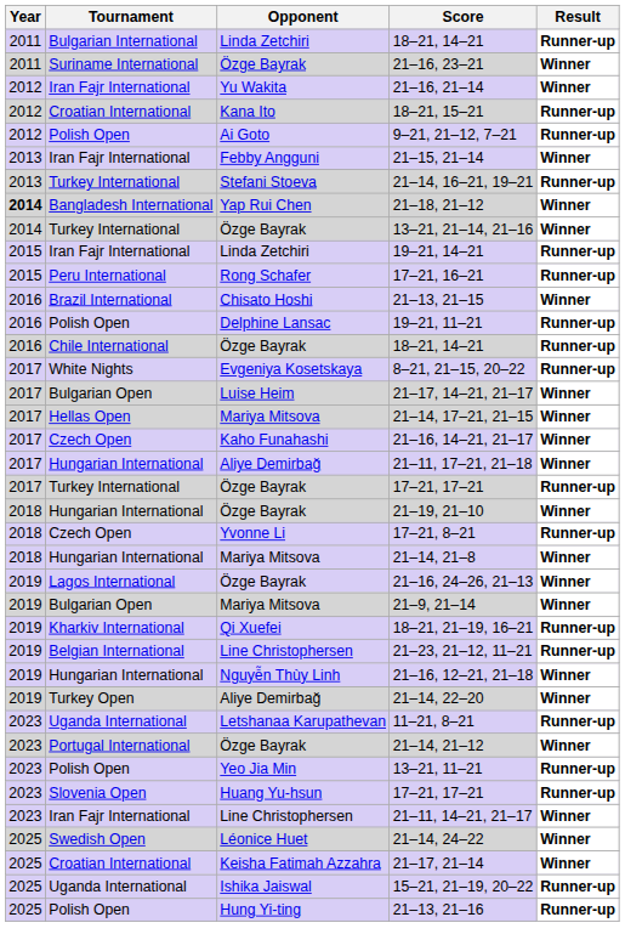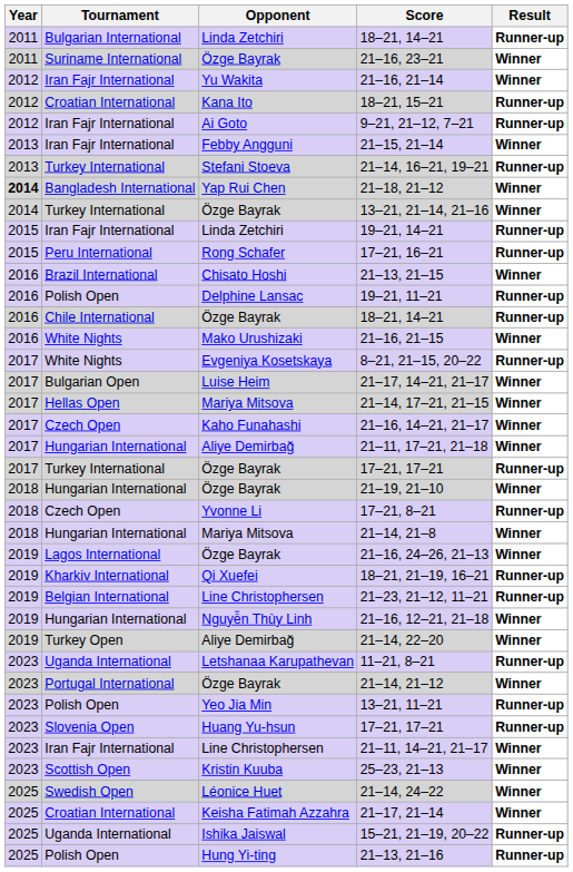9–21, 21–12, 7–21 | Tournament: Polish Open -> Iran Fajr International
+ row: 2016 | White Nights | Mako Urushizaki | 21–16, 21–15 | Winner
- row: 2019 | Bulgarian Open | Mariya Mitsova | 21–9, 21–14 | Winner
+ row: 2023 | Scottish Open | Kristin Kuuba | 25–23, 21–13 | Winner
